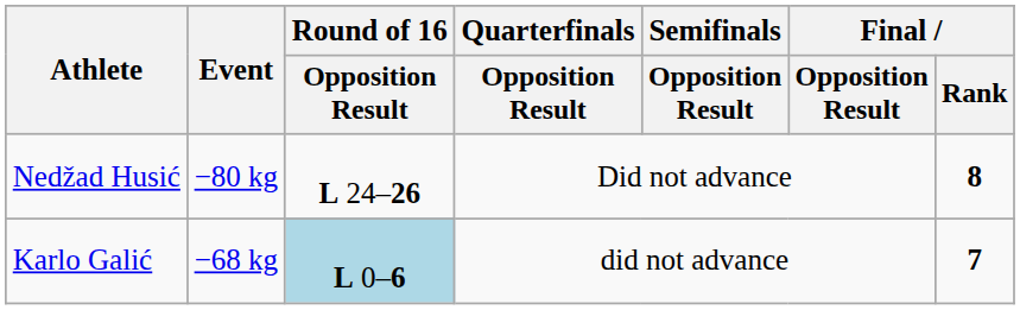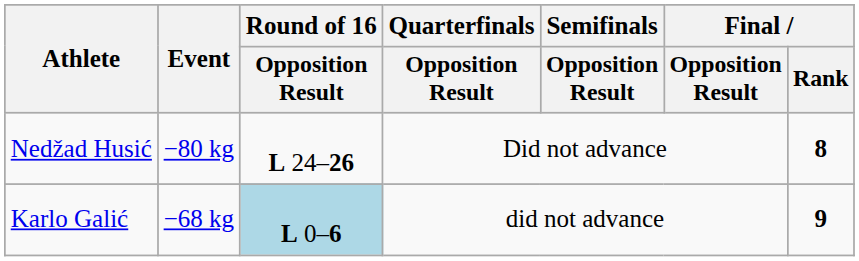Karlo Galić | Final / Rank: 7 -> 9
